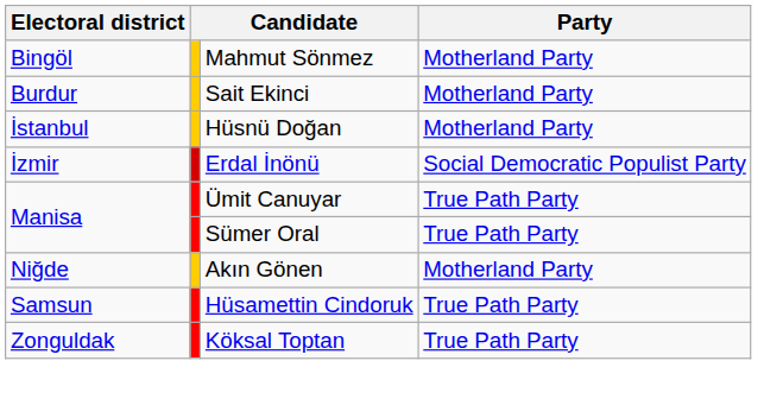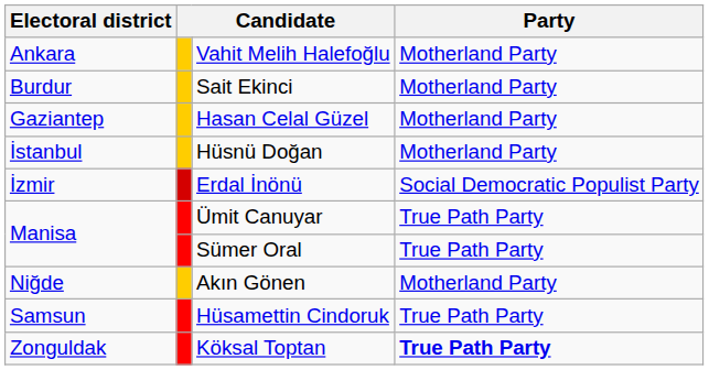+ row: Ankara | Vahit Melih Halefoğlu | Motherland Party
- row: Bingöl | Mahmut Sönmez | Motherland Party
+ row: Gaziantep | Hasan Celal Güzel | Motherland Party
Köksal Toptan | Party: normal -> bold
